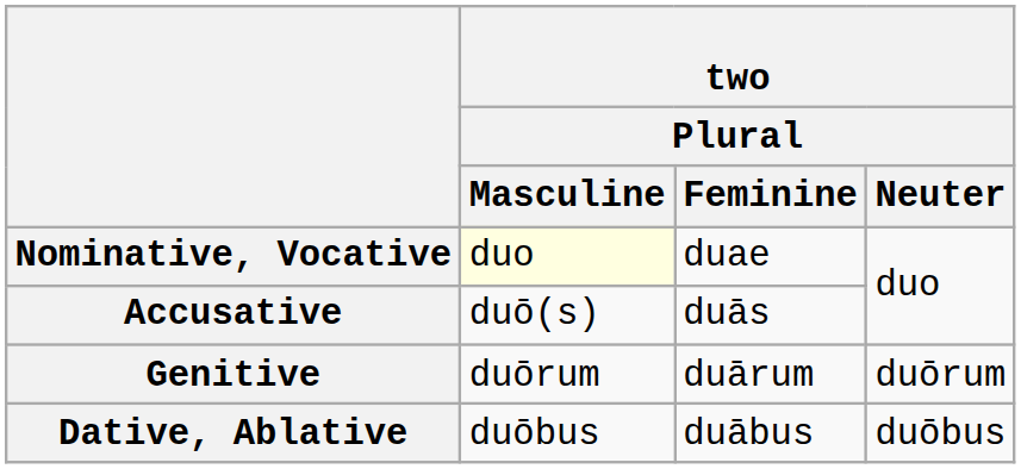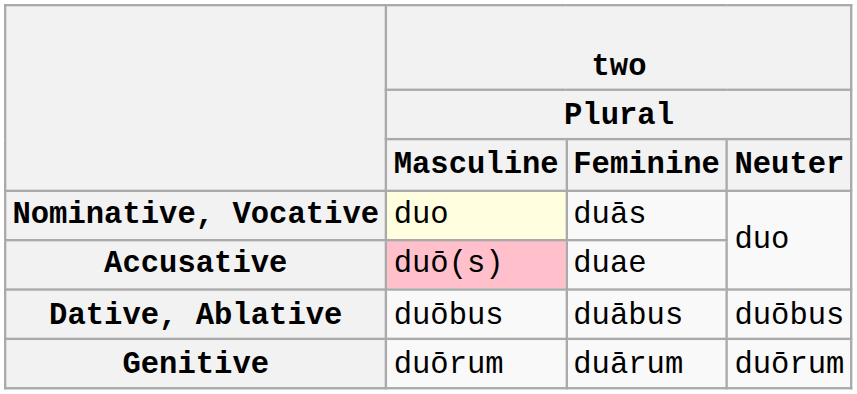Nominative, Vocative | two / Plural / Feminine: duae -> duās
Accusative | two / Plural / Masculine: no background -> pink background
Accusative | two / Plural / Feminine: duās -> duae
rows swapped: Genitive <-> Dative, Ablative
